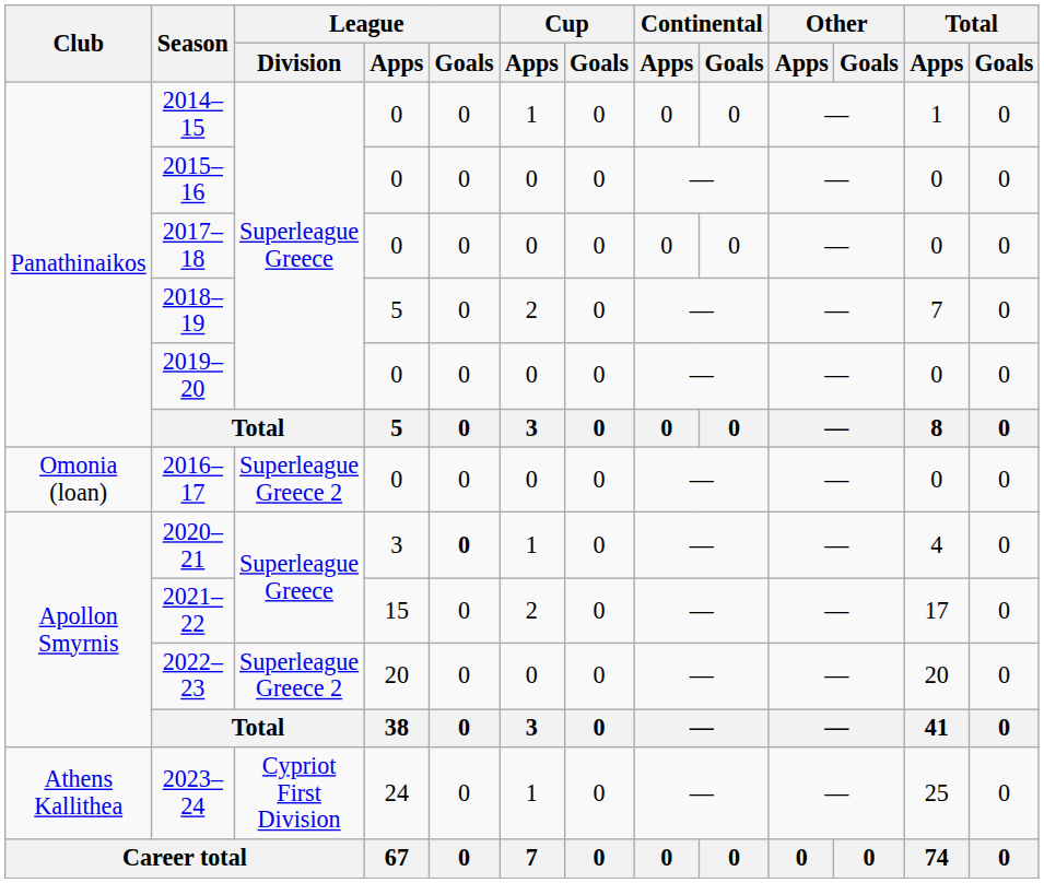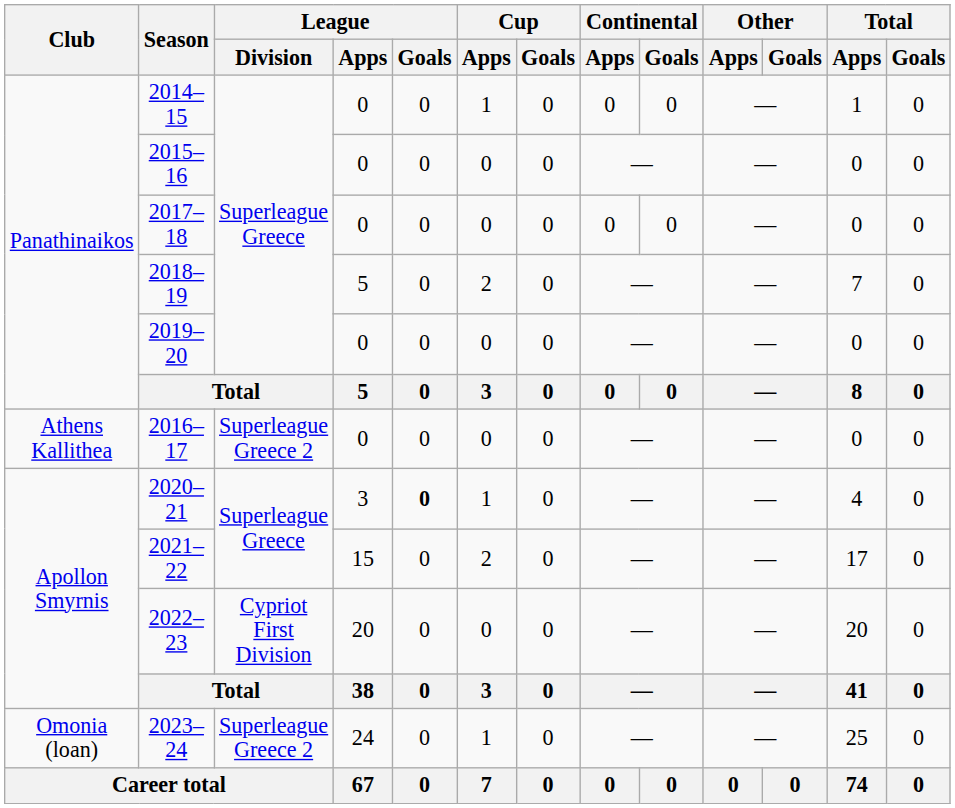2016–17 | Club: Omonia (loan) -> Athens Kallithea
2022–23 | League / Division: Superleague Greece 2 -> Cypriot First Division
2023–24 | Club: Athens Kallithea -> Omonia (loan)
2023–24 | League / Division: Cypriot First Division -> Superleague Greece 2
